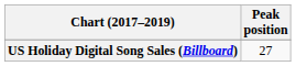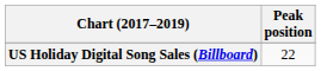US Holiday Digital Song Sales (Billboard) | Peak position: 27 -> 22
